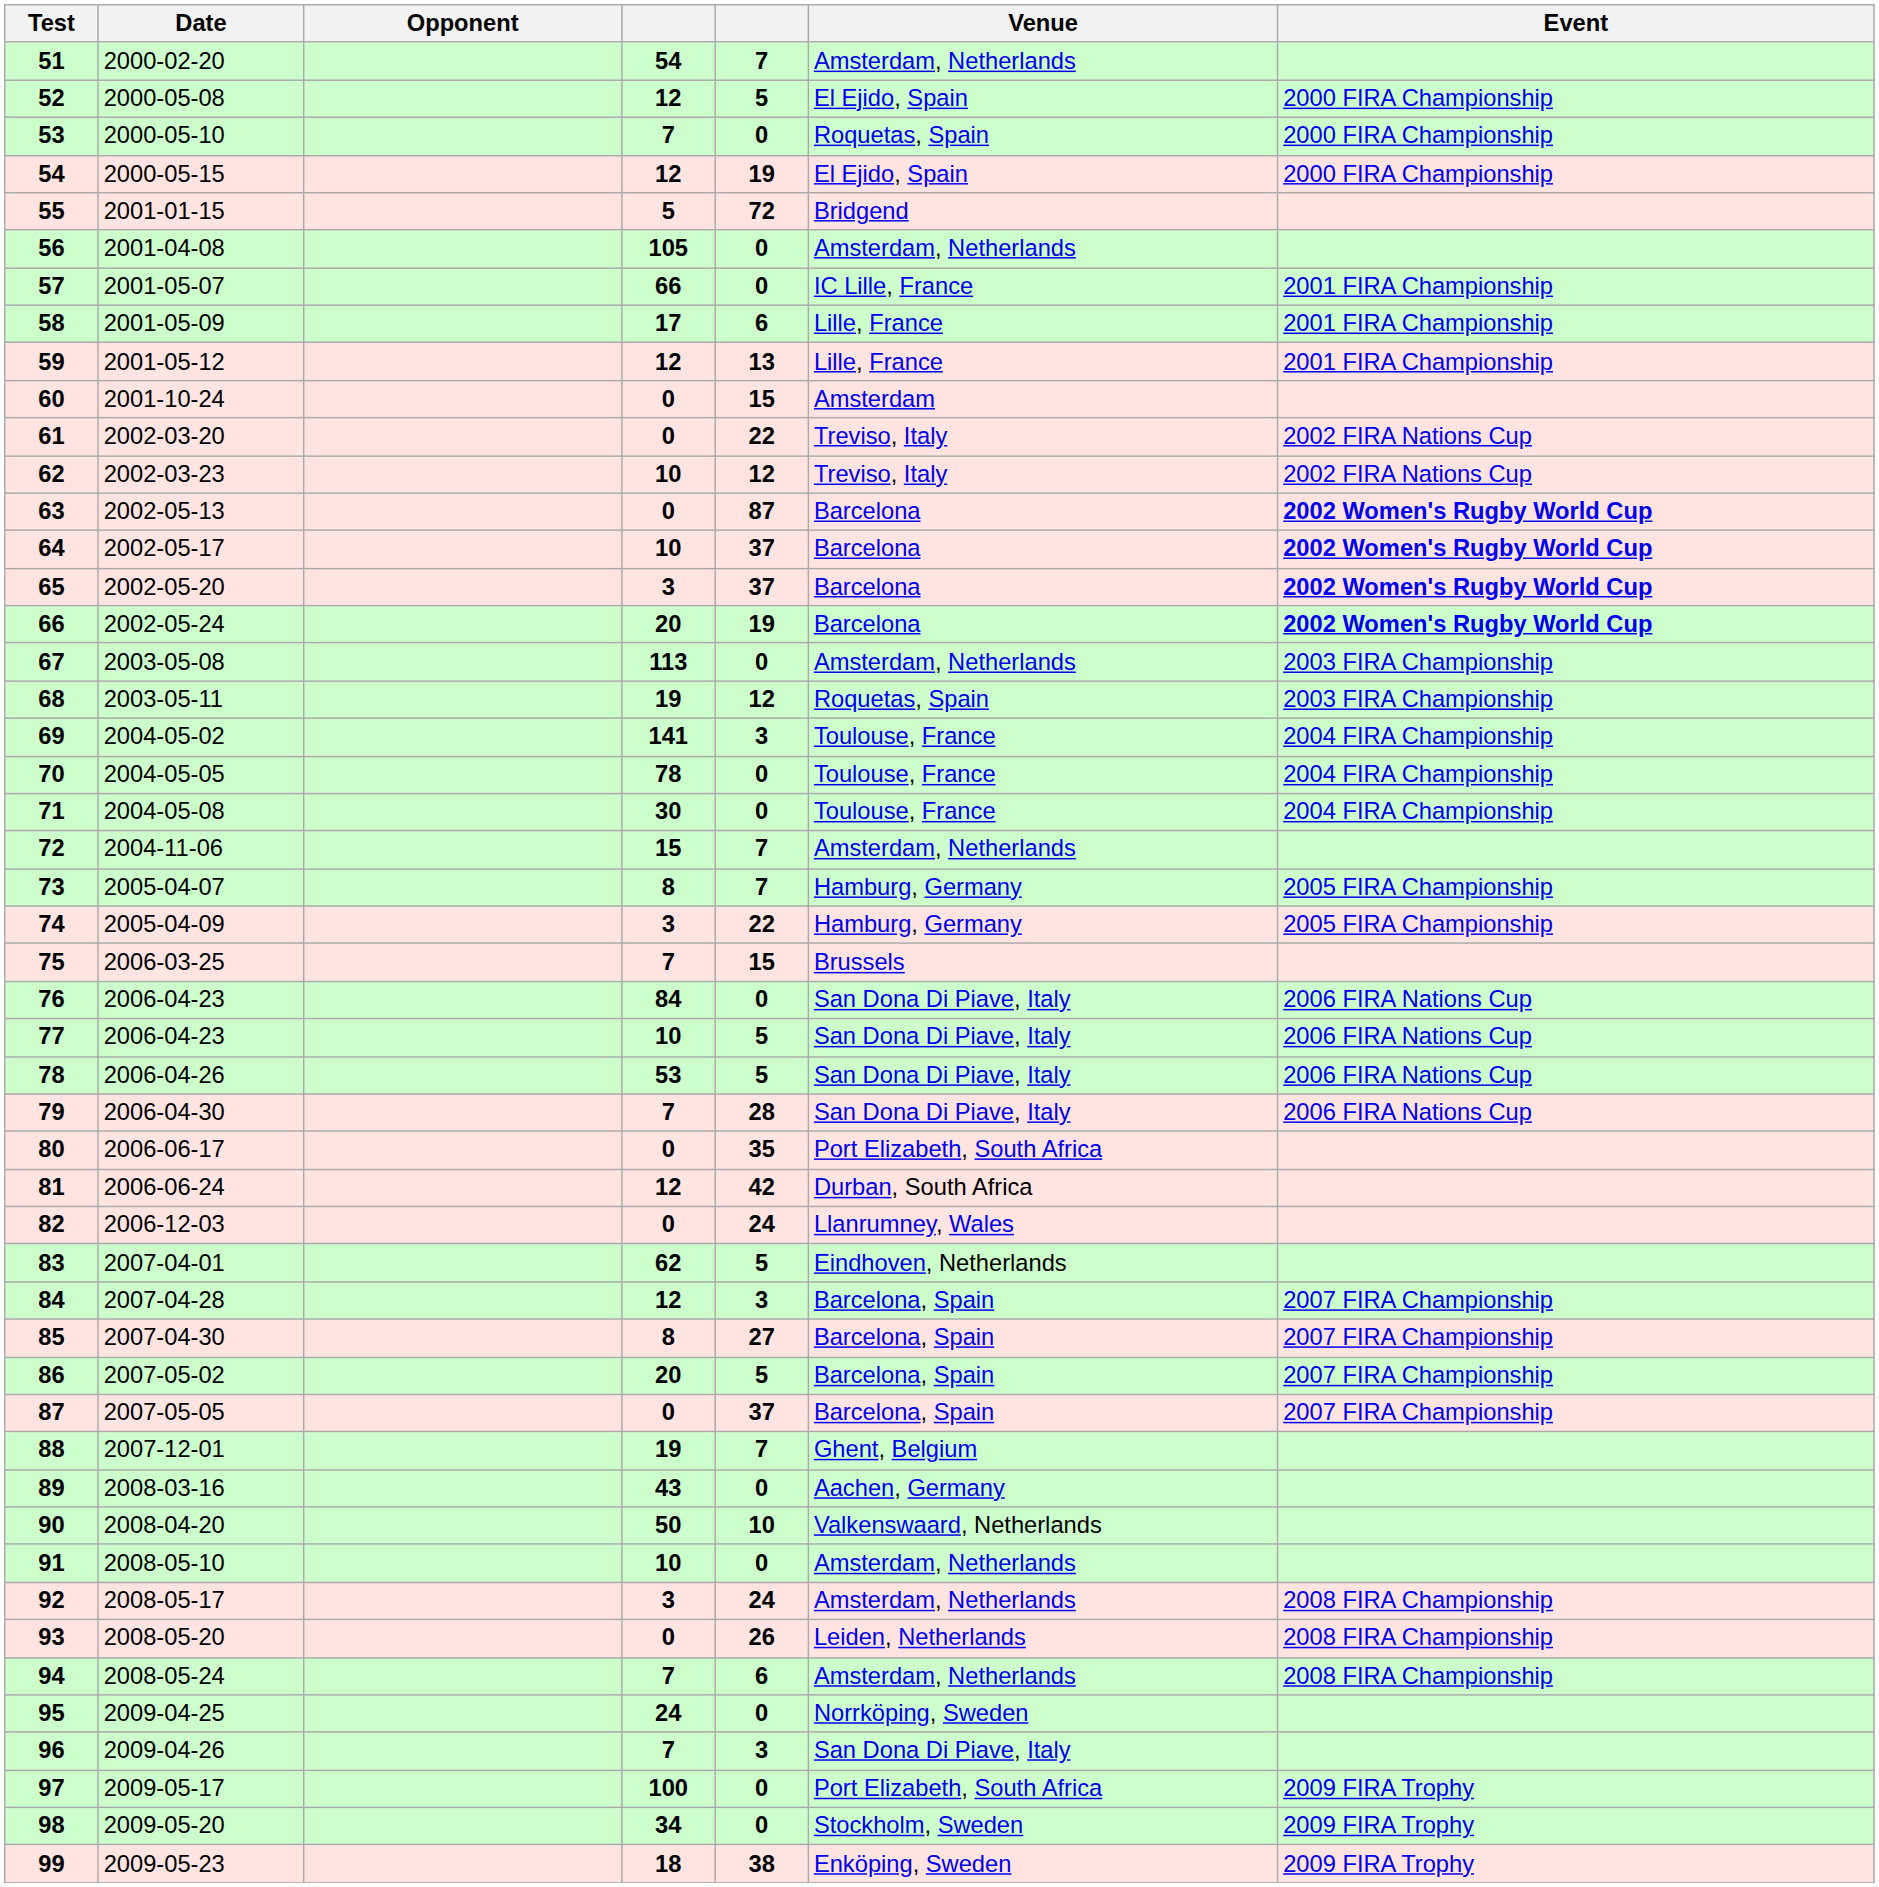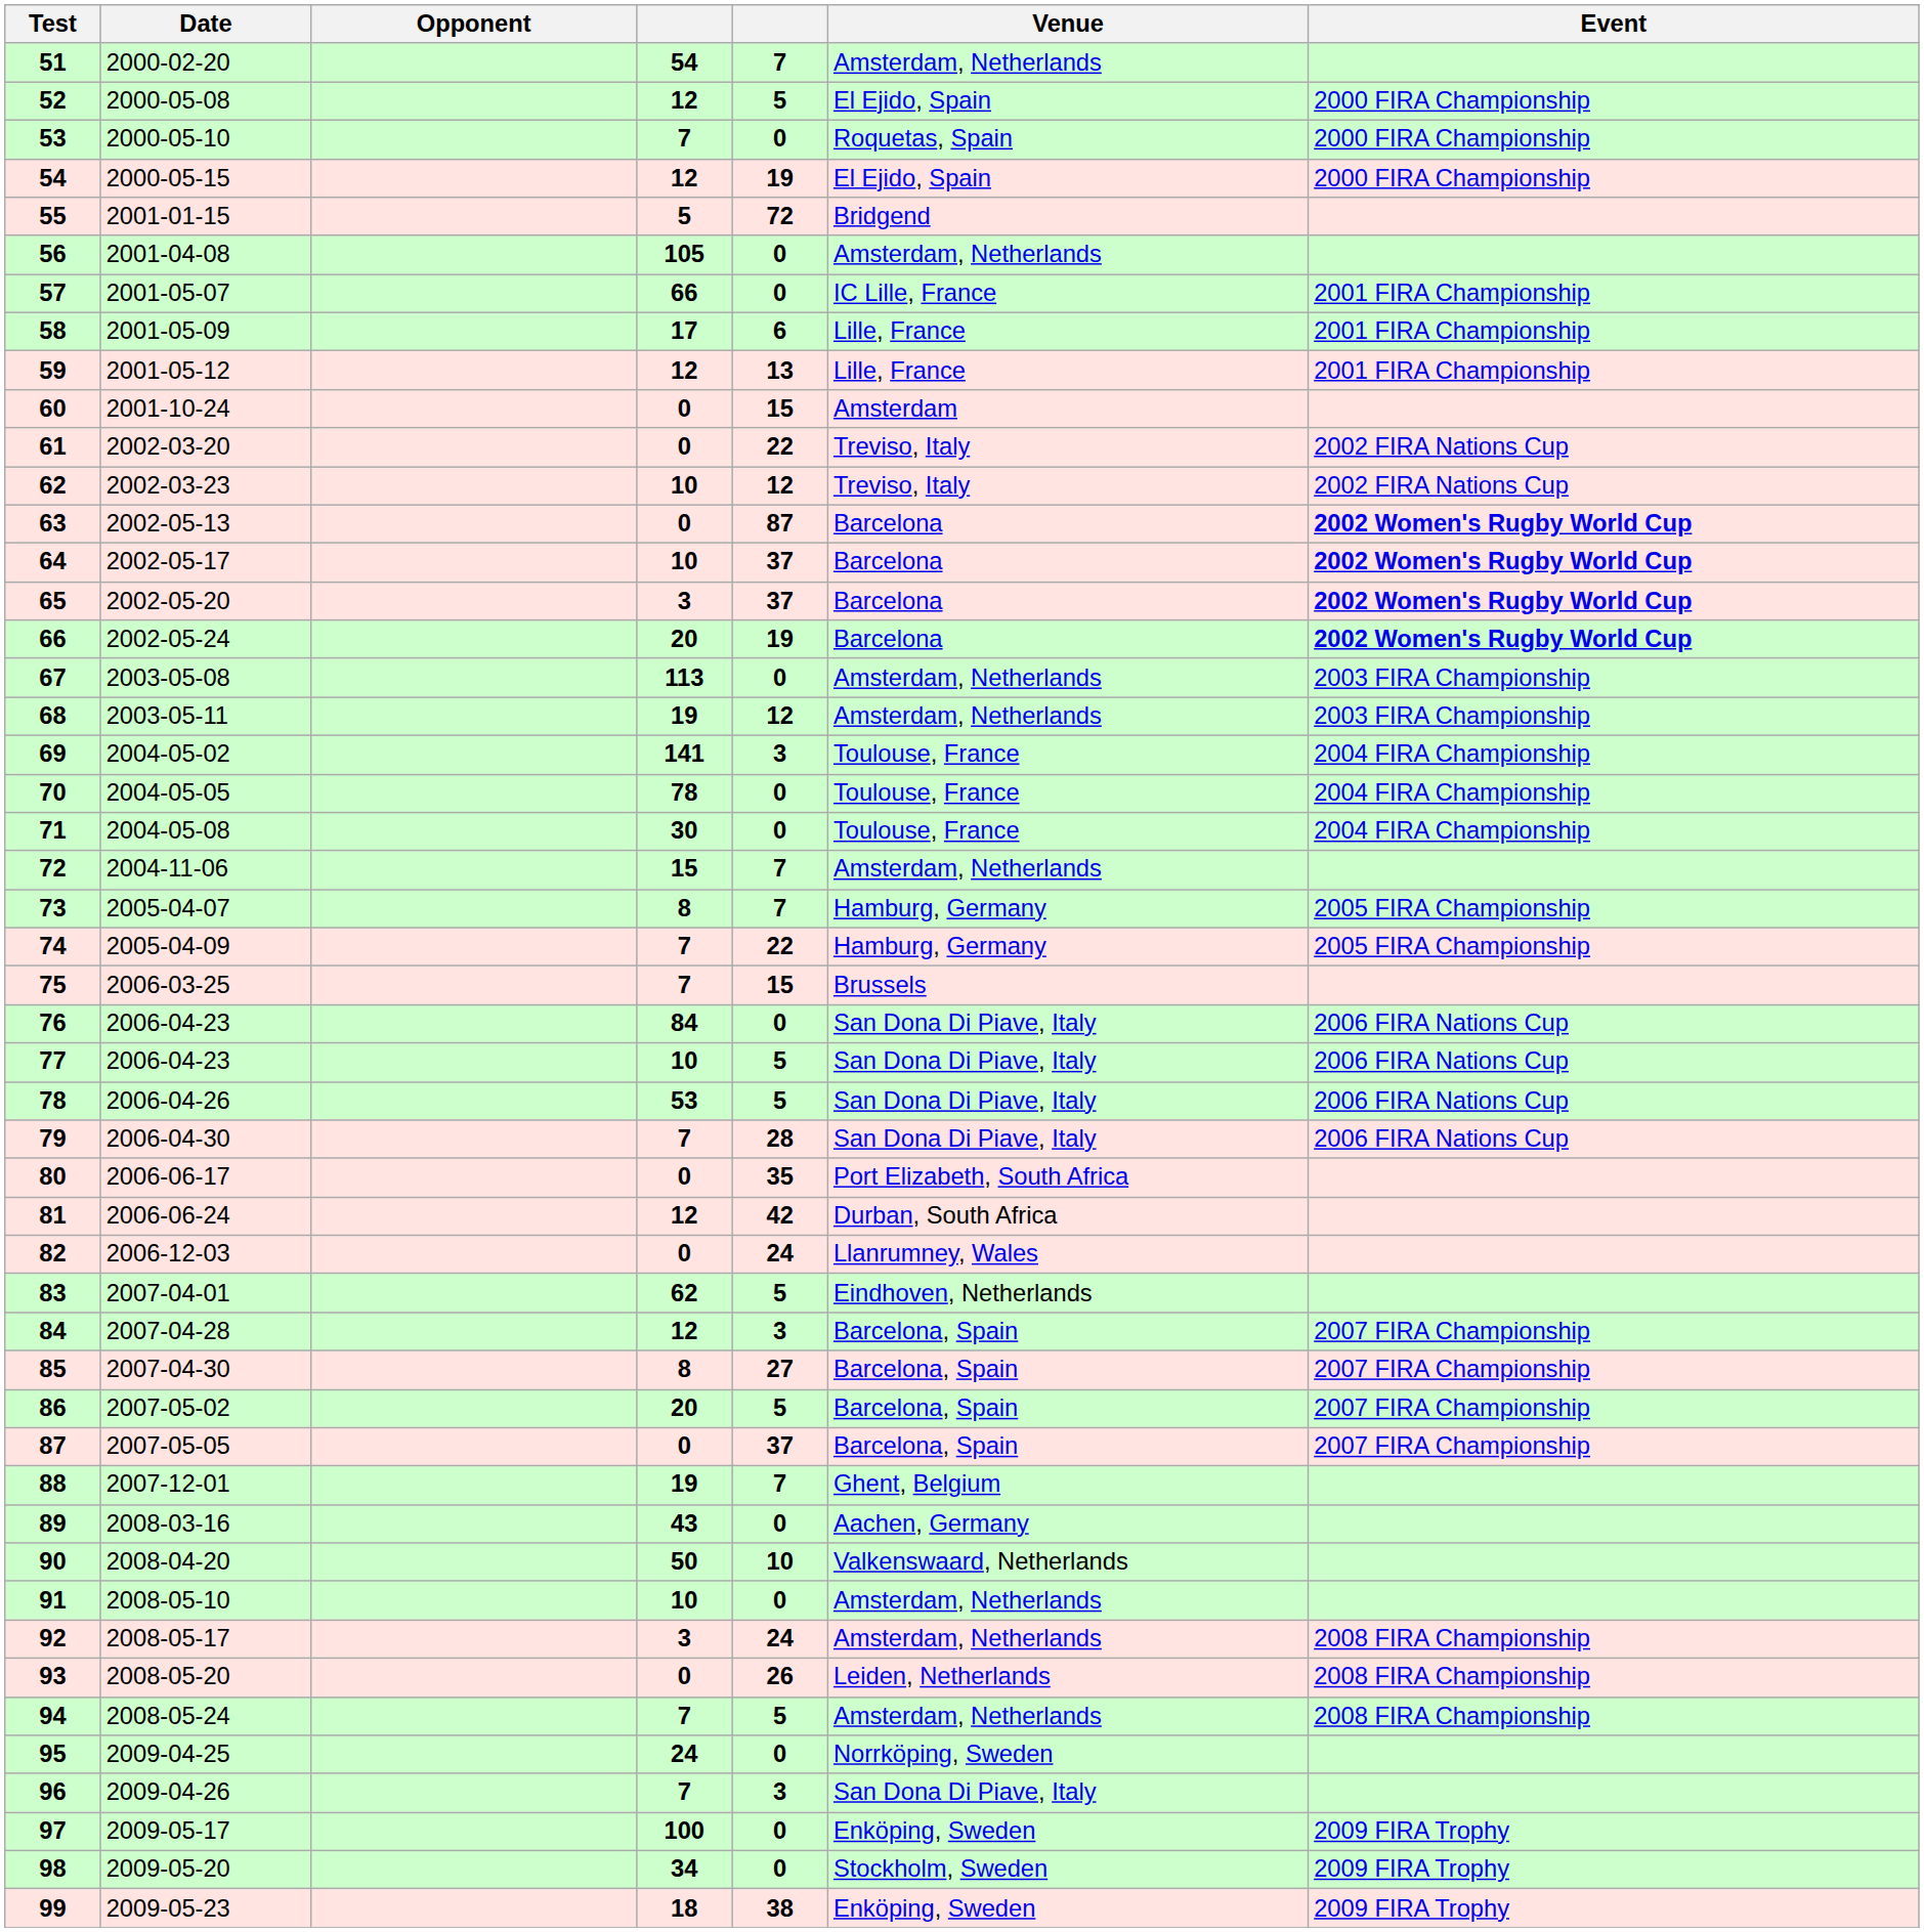68 | Venue: Roquetas, Spain -> Amsterdam, Netherlands
74 | column 4: 3 -> 7
94 | column 5: 6 -> 5
97 | Venue: Port Elizabeth, South Africa -> Enköping, Sweden
